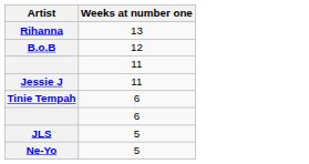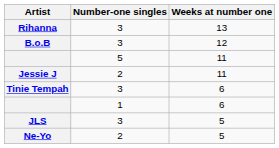+ column: Number-one singles | 3 | 3 | 5 | 2 | 3 | 1 | 3 | 2
